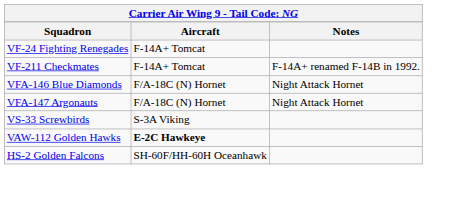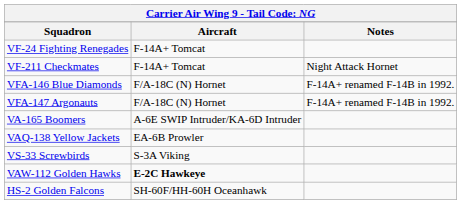VF-211 Checkmates | Notes: F-14A+ renamed F-14B in 1992. -> Night Attack Hornet
VFA-146 Blue Diamonds | Notes: Night Attack Hornet -> F-14A+ renamed F-14B in 1992.
VFA-147 Argonauts | Notes: Night Attack Hornet -> F-14A+ renamed F-14B in 1992.
+ row: VA-165 Boomers | A-6E SWIP Intruder/KA-6D Intruder
+ row: VAQ-138 Yellow Jackets | EA-6B Prowler
